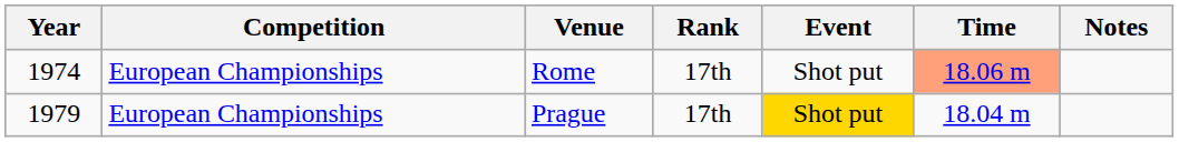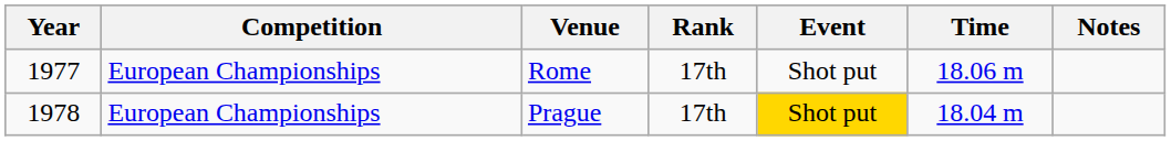Rome | Year: 1974 -> 1977
Rome | Time: lightsalmon background -> no background
Prague | Year: 1979 -> 1978
